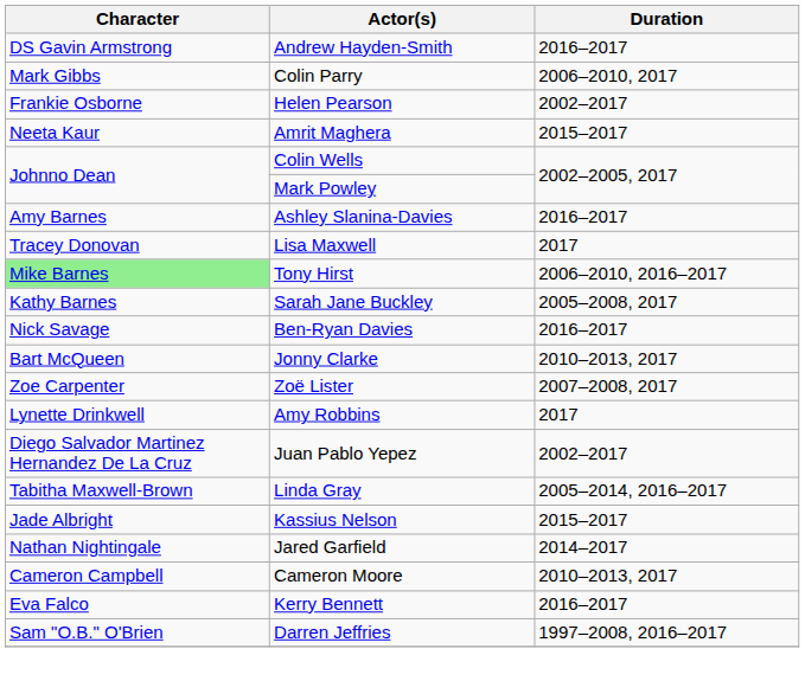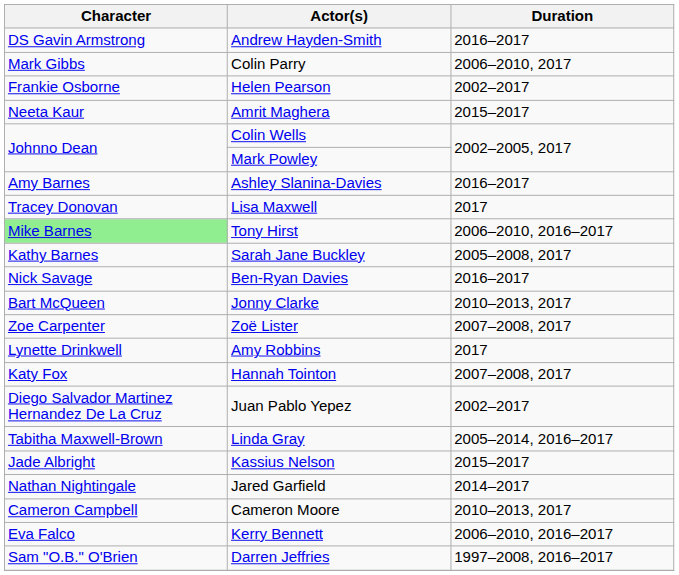+ row: Katy Fox | Hannah Tointon | 2007–2008, 2017
Kerry Bennett | Duration: 2016–2017 -> 2006–2010, 2016–2017
